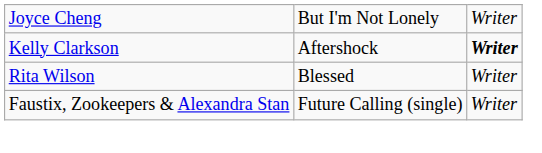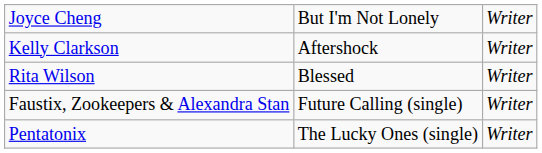Kelly Clarkson | column 3: bold -> normal
+ row: Pentatonix | The Lucky Ones (single) | Writer
